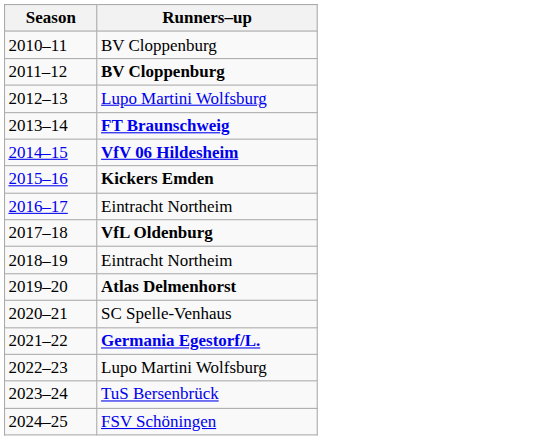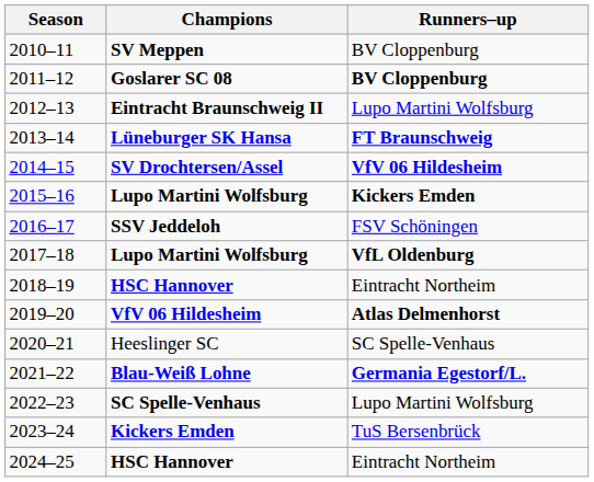+ column: Champions | SV Meppen | Goslarer SC 08 | Eintracht Braunschweig II | Lüneburger SK Hansa | SV Drochtersen/Assel | Lupo Martini Wolfsburg | SSV Jeddeloh | Lupo Martini Wolfsburg | HSC Hannover | VfV 06 Hildesheim | Heeslinger SC | Blau-Weiß Lohne | SC Spelle-Venhaus | Kickers Emden | HSC Hannover
2016–17 | Runners–up: Eintracht Northeim -> FSV Schöningen
2024–25 | Runners–up: FSV Schöningen -> Eintracht Northeim
